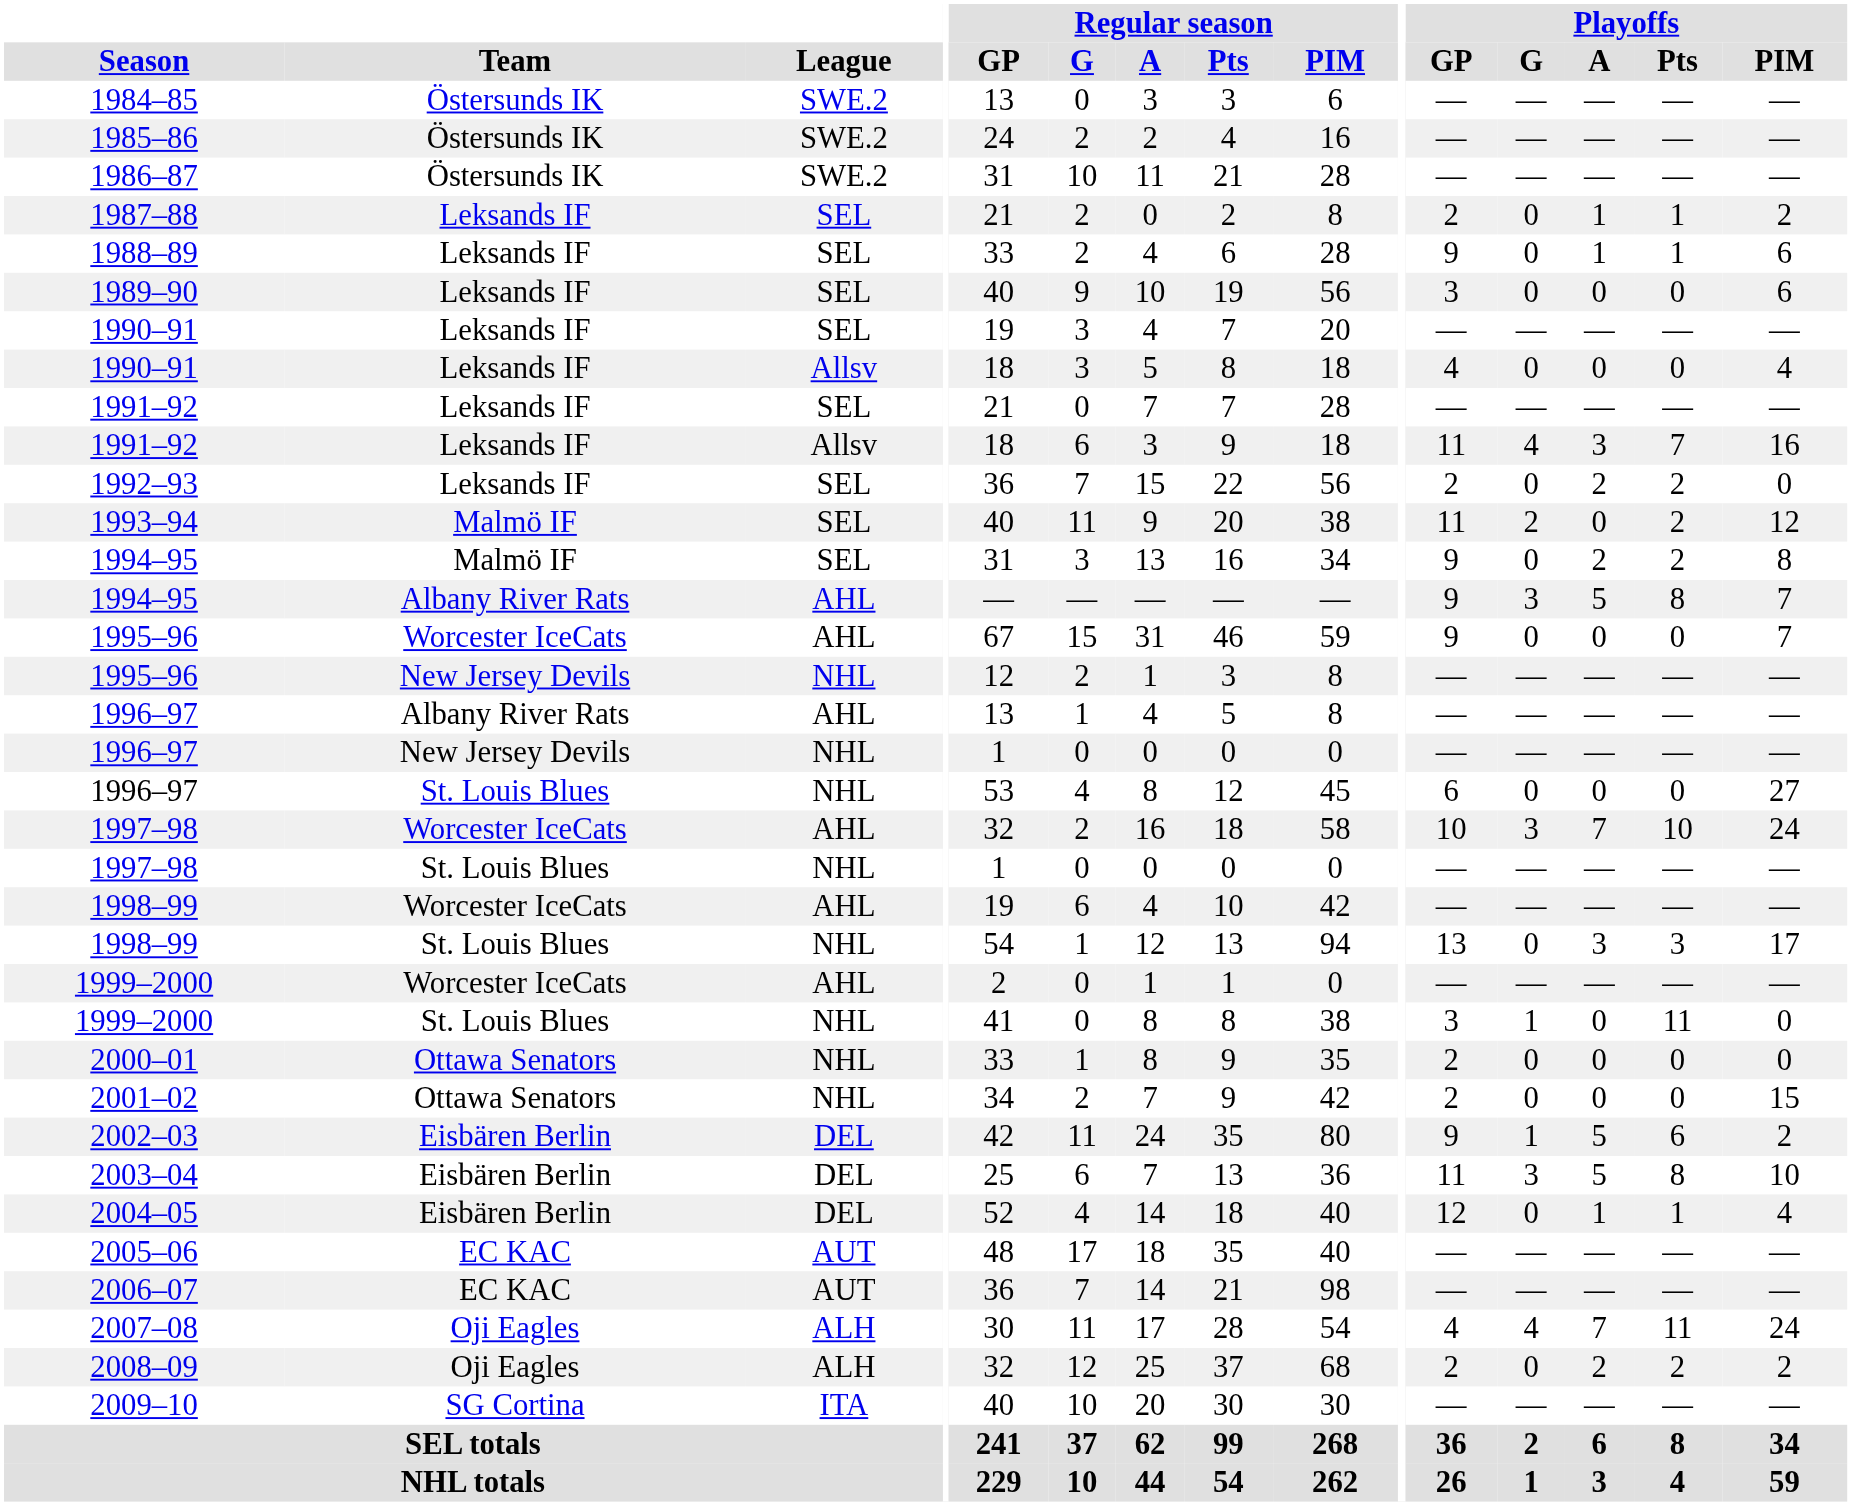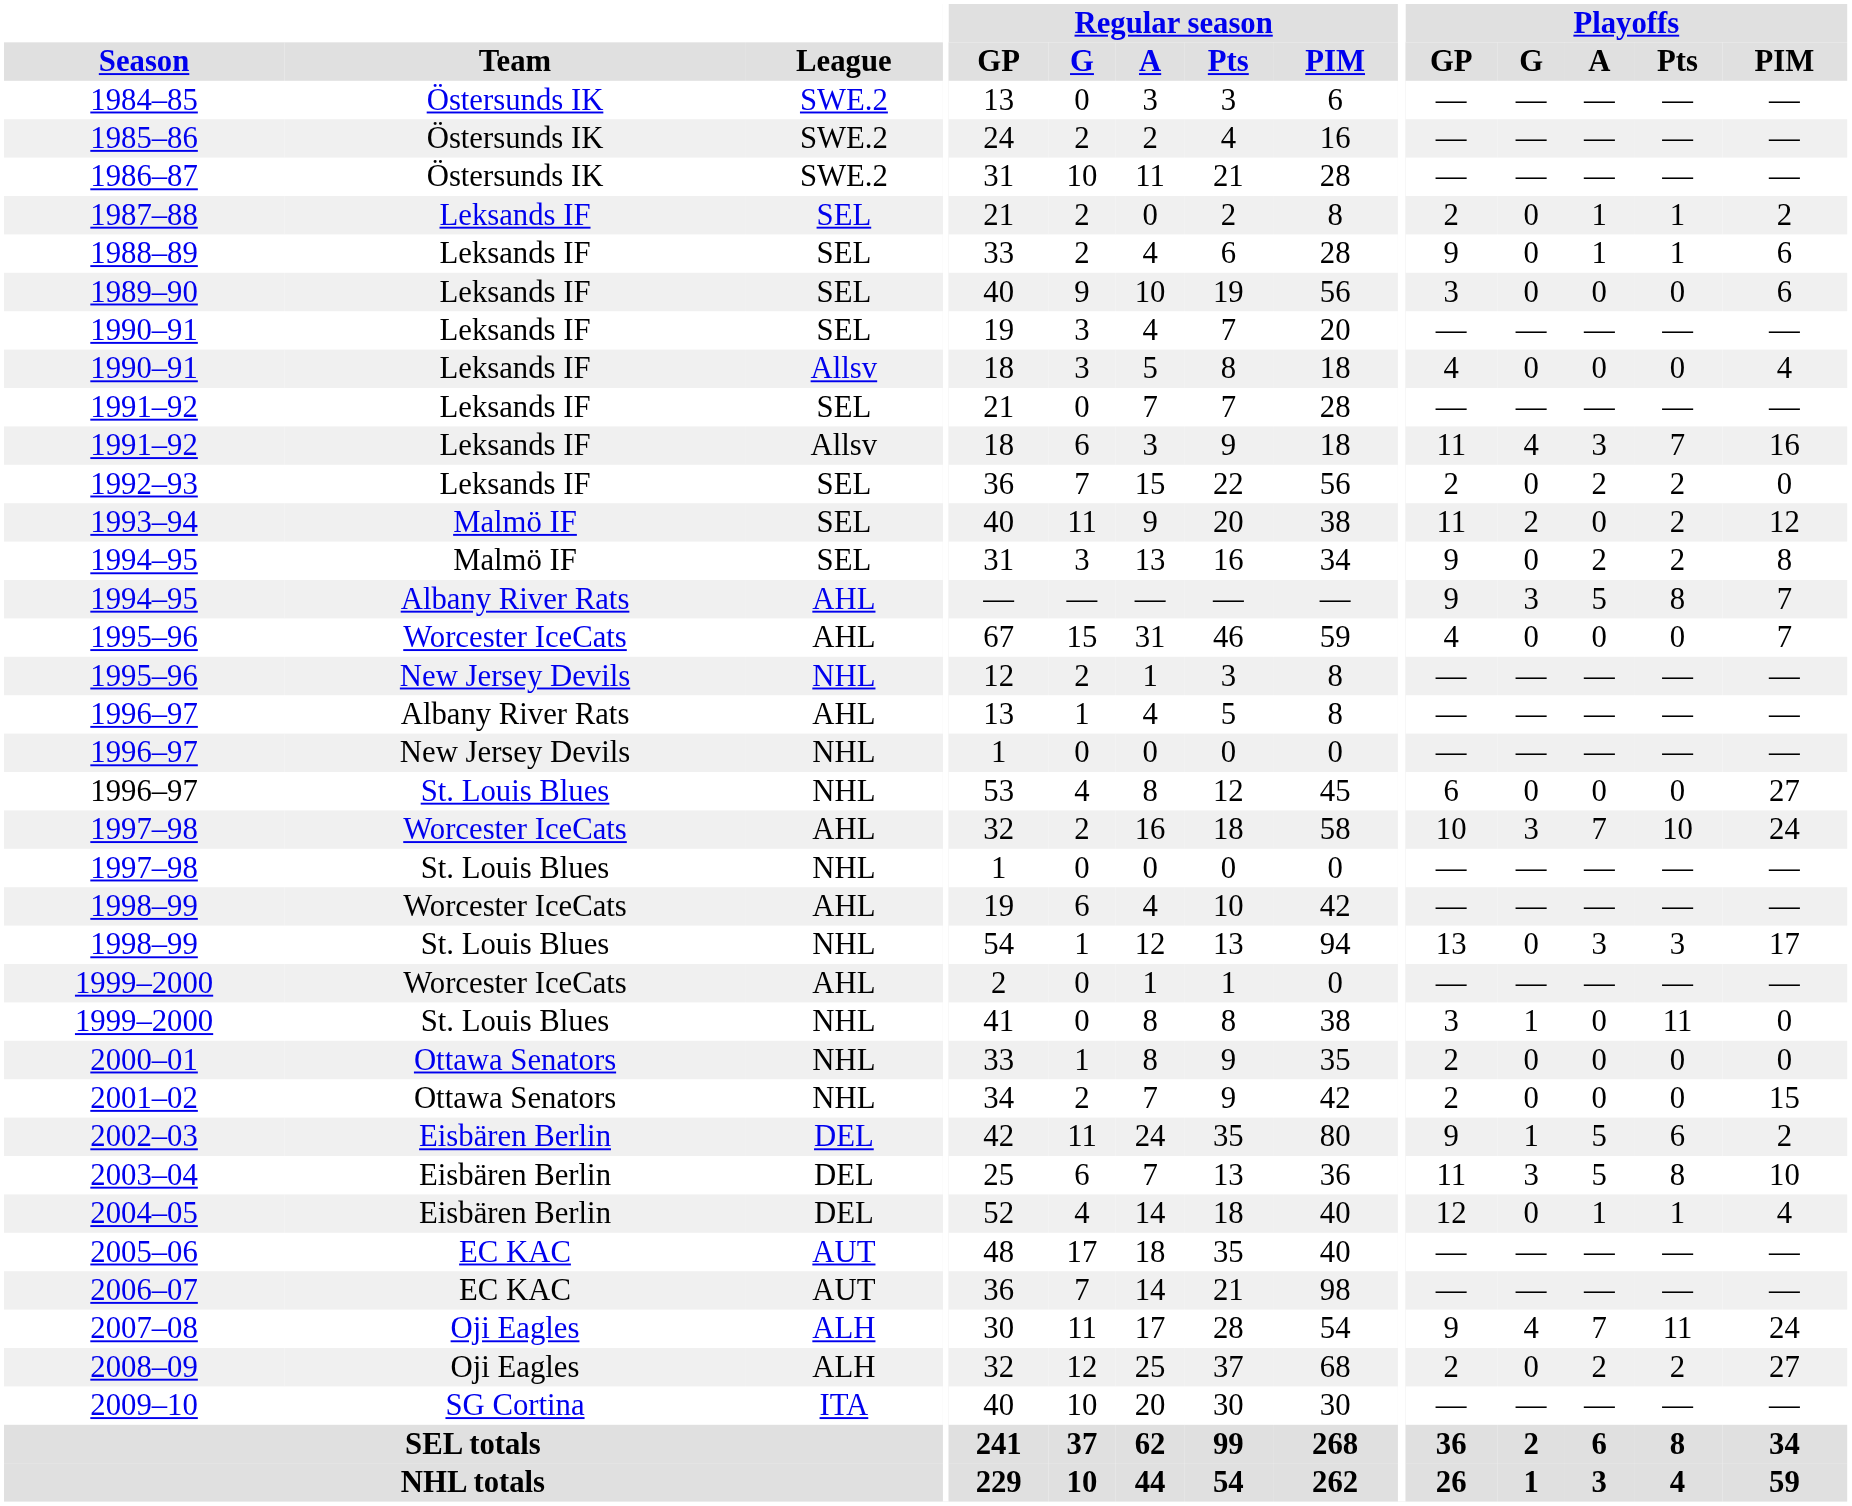1995–96 / AHL | Playoffs / GP: 9 -> 4
2007–08 | Playoffs / GP: 4 -> 9
2008–09 | Playoffs / PIM: 2 -> 27
